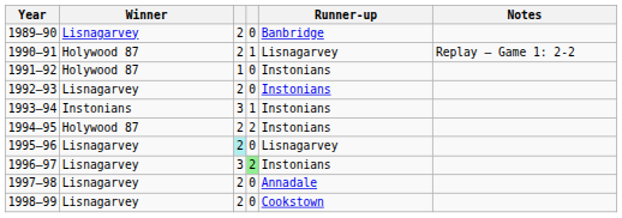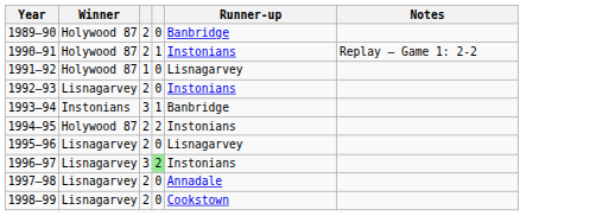1989–90 | Winner: Lisnagarvey -> Holywood 87
1990–91 | Runner-up: Lisnagarvey -> Instonians
1991–92 | Runner-up: Instonians -> Lisnagarvey
1993–94 | Runner-up: Instonians -> Banbridge
1995–96 | column 3: paleturquoise background -> no background
